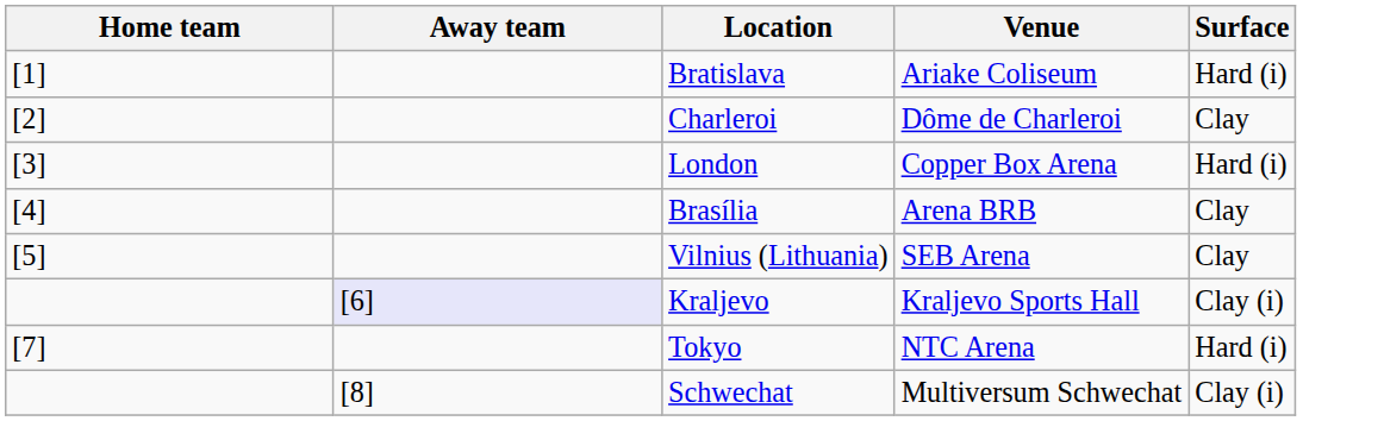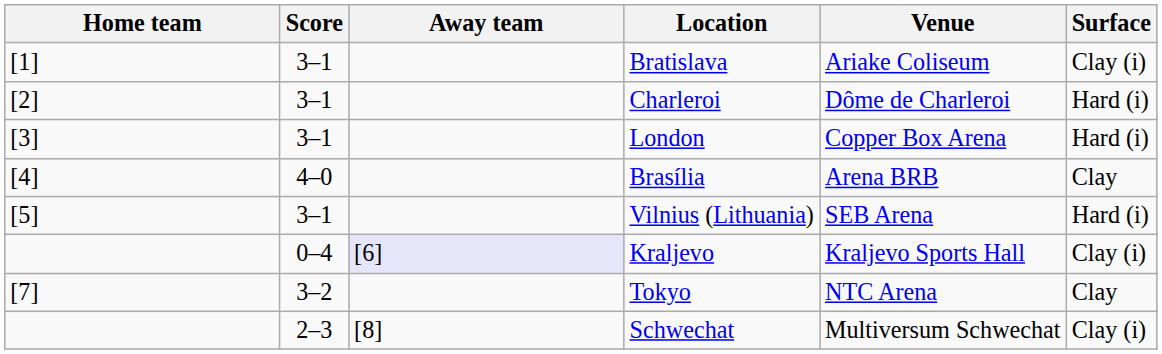+ column: Score | 3–1 | 3–1 | 3–1 | 4–0 | 3–1 | 0–4 | 3–2 | 2–3
Bratislava | Surface: Hard (i) -> Clay (i)
Charleroi | Surface: Clay -> Hard (i)
Vilnius (Lithuania) | Surface: Clay -> Hard (i)
Tokyo | Surface: Hard (i) -> Clay
